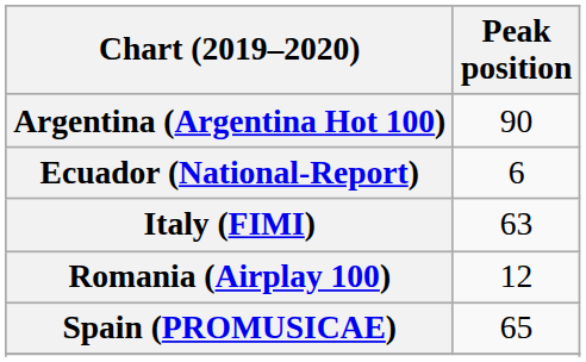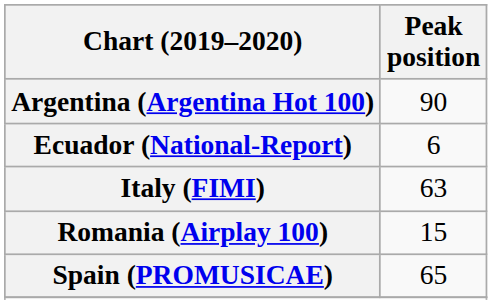Romania (Airplay 100) | Peak position: 12 -> 15
